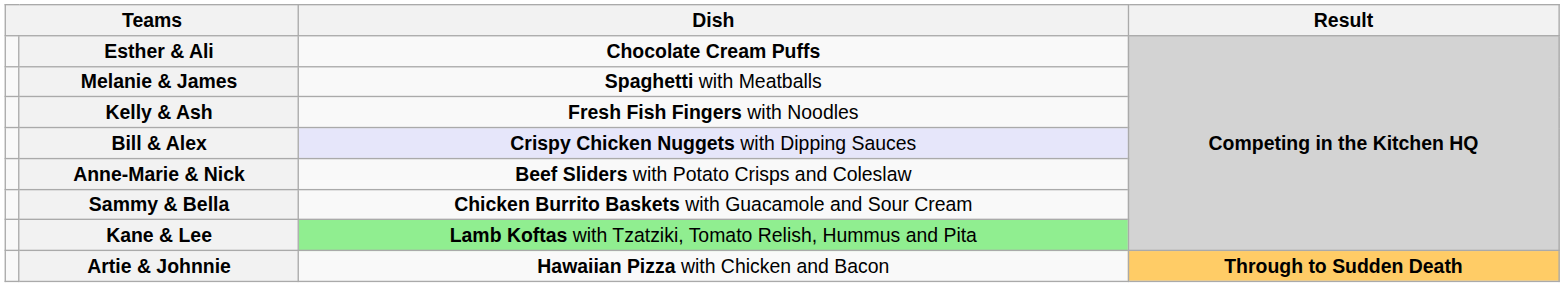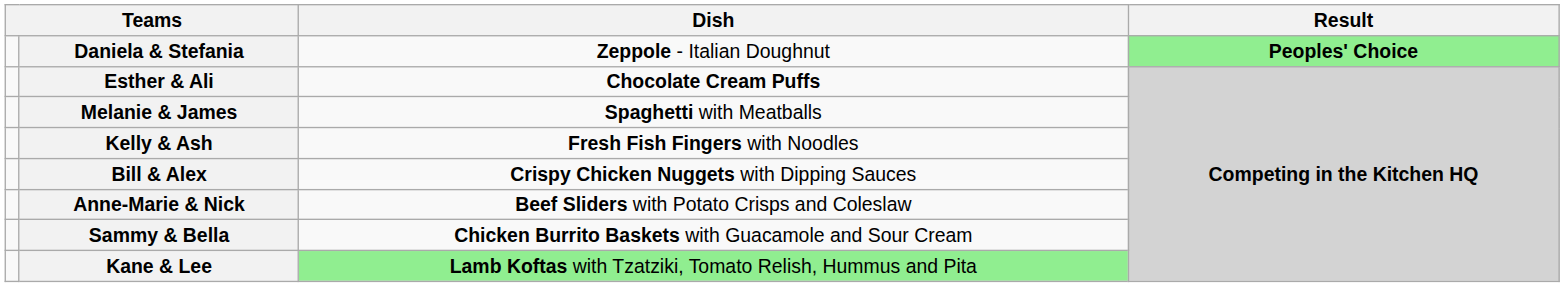+ row: Daniela & Stefania | Zeppole - Italian Doughnut | Peoples' Choice
Bill & Alex | Dish: lavender background -> no background
- row: Artie & Johnnie | Hawaiian Pizza with Chicken and Bacon | Through to Sudden Death
